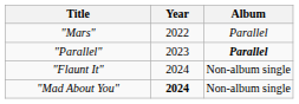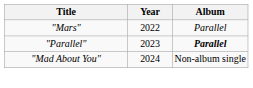- row: "Flaunt It" | 2024 | Non-album single
"Mad About You" | Year: bold -> normal
